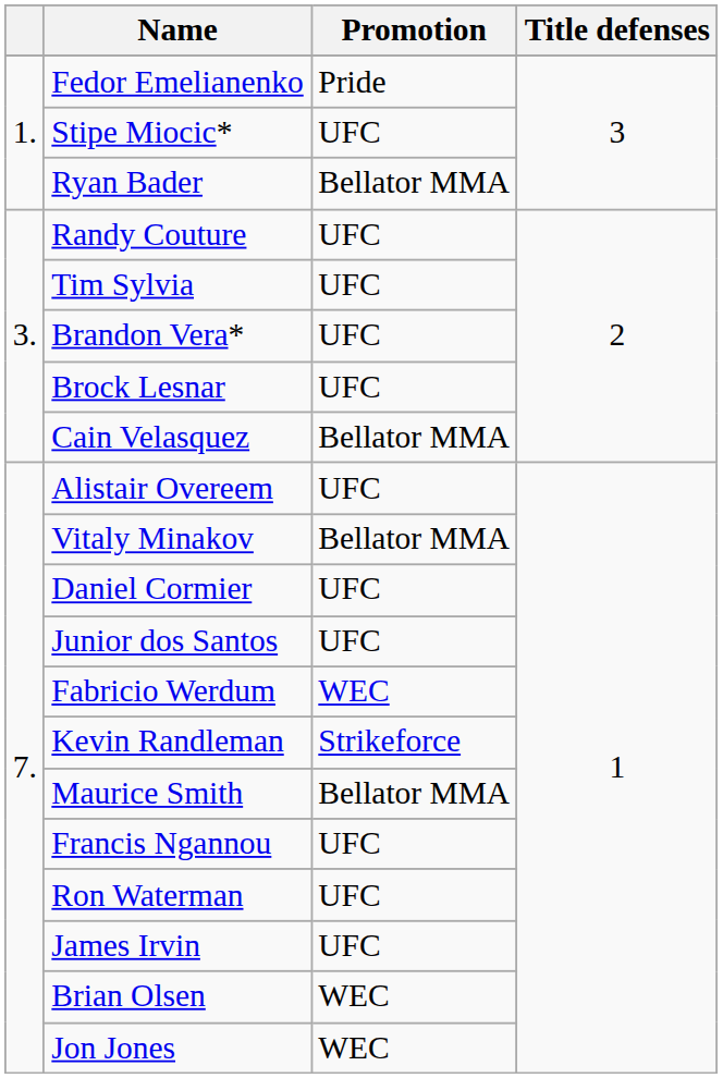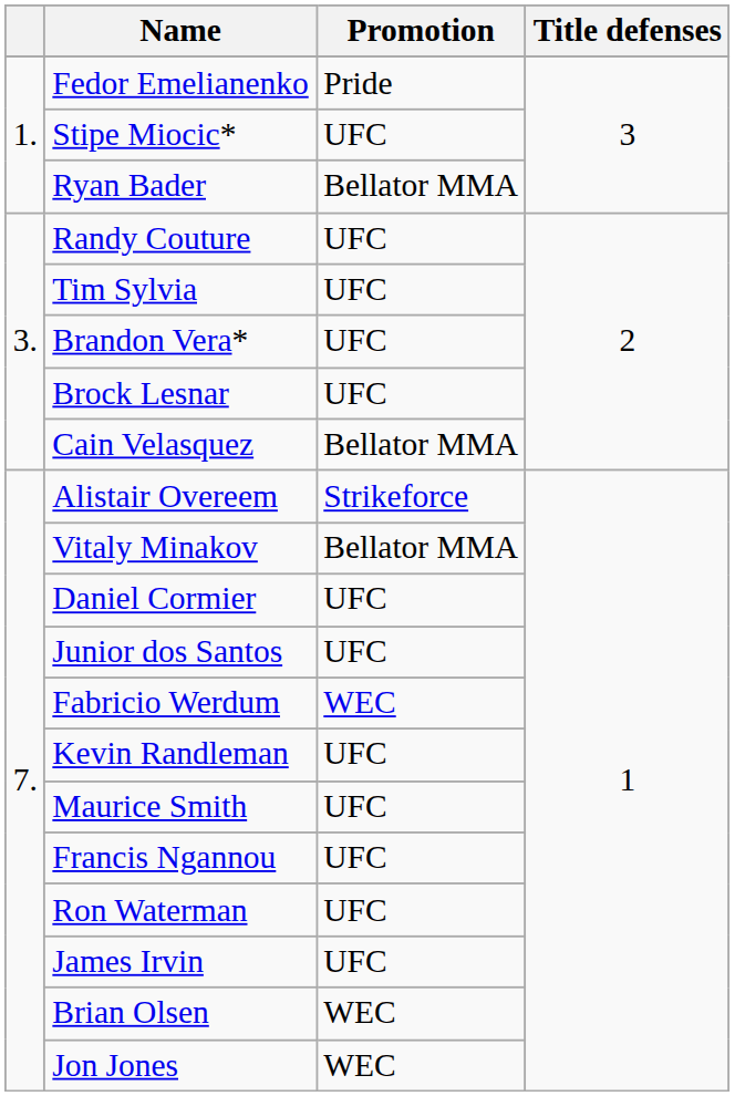Alistair Overeem | Promotion: UFC -> Strikeforce
Kevin Randleman | Promotion: Strikeforce -> UFC
Maurice Smith | Promotion: Bellator MMA -> UFC
